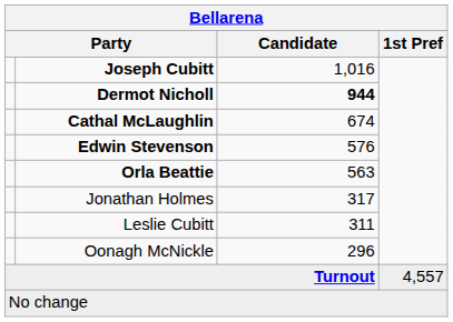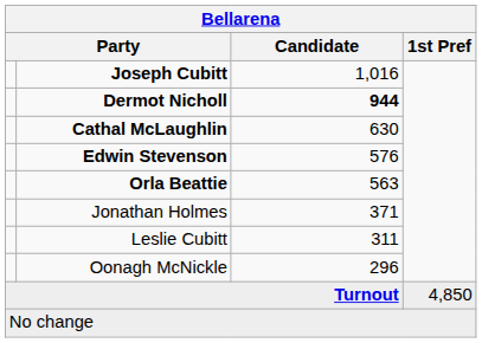Cathal McLaughlin | Candidate: 674 -> 630
Jonathan Holmes | Candidate: 317 -> 371
Turnout | 1st Pref: 4,557 -> 4,850
